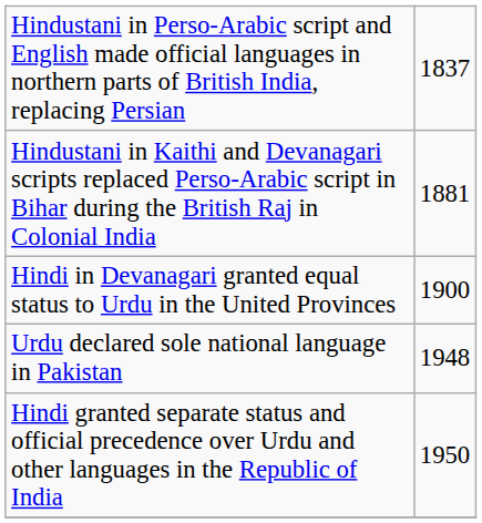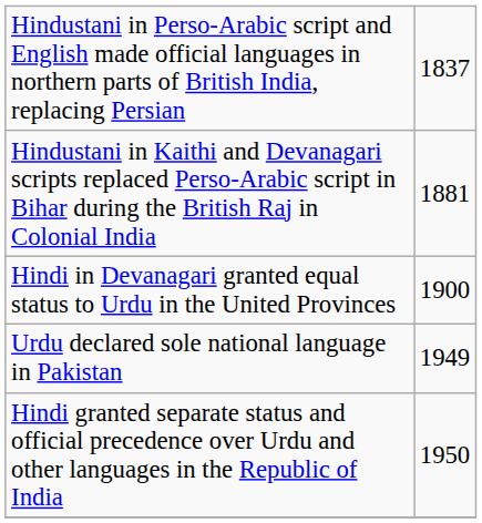Urdu declared sole national language in Pakistan | column 2: 1948 -> 1949
